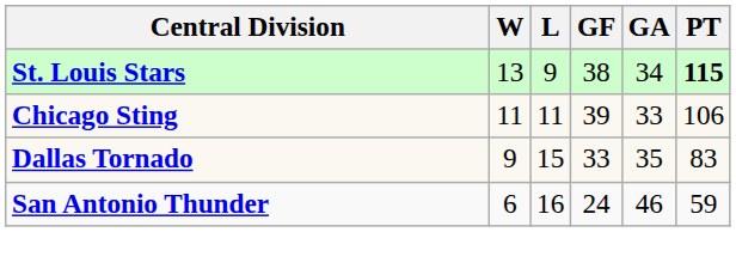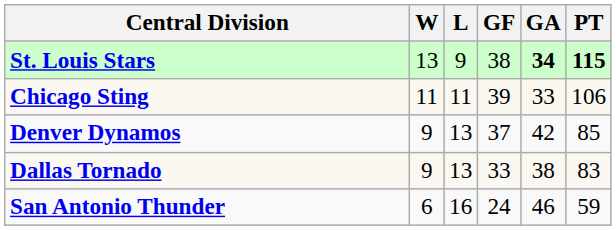St. Louis Stars | GA: normal -> bold
+ row: Denver Dynamos | 9 | 13 | 37 | 42 | 85
Dallas Tornado | L: 15 -> 13
Dallas Tornado | GA: 35 -> 38
